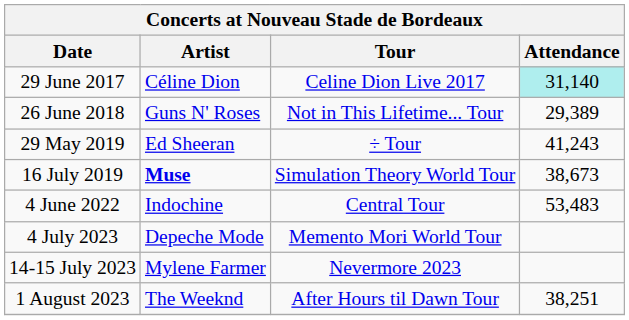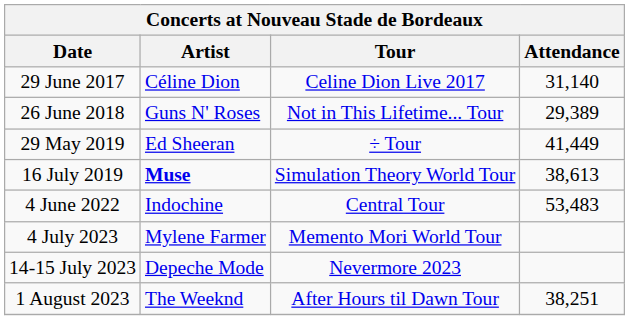29 June 2017 | Attendance: paleturquoise background -> no background
29 May 2019 | Attendance: 41,243 -> 41,449
16 July 2019 | Attendance: 38,673 -> 38,613
4 July 2023 | Artist: Depeche Mode -> Mylene Farmer
14-15 July 2023 | Artist: Mylene Farmer -> Depeche Mode
